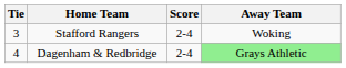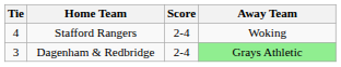Stafford Rangers | Tie: 3 -> 4
Dagenham & Redbridge | Tie: 4 -> 3
